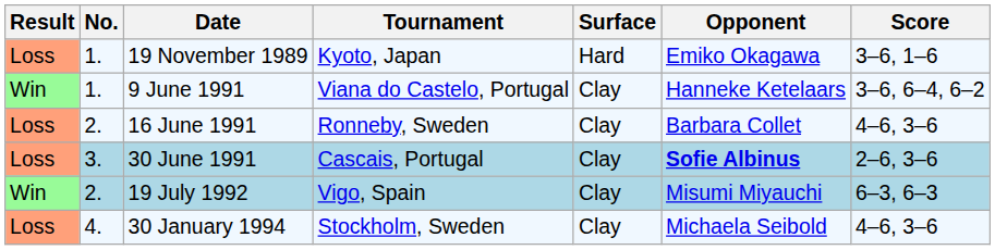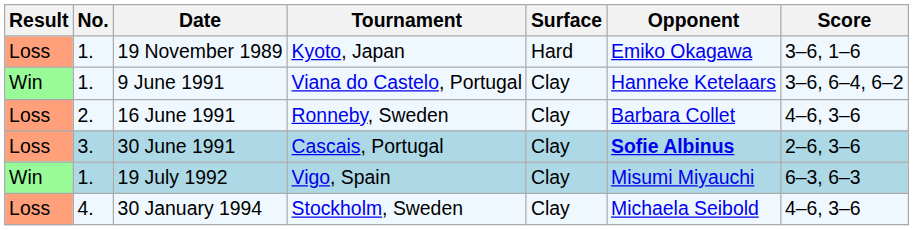19 July 1992 | No.: 2. -> 1.
